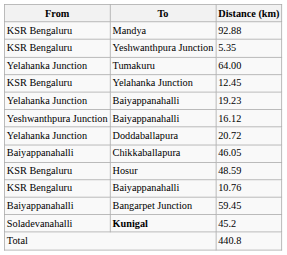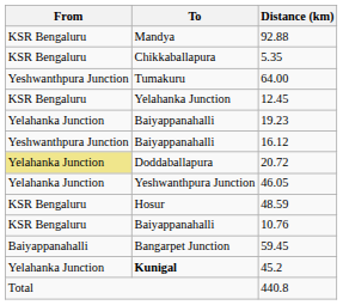5.35 | To: Yeshwanthpura Junction -> Chikkaballapura
64.00 | From: Yelahanka Junction -> Yeshwanthpura Junction
20.72 | From: no background -> khaki background
46.05 | From: Baiyappanahalli -> Yelahanka Junction
46.05 | To: Chikkaballapura -> Yeshwanthpura Junction
45.2 | From: Soladevanahalli -> Yelahanka Junction
